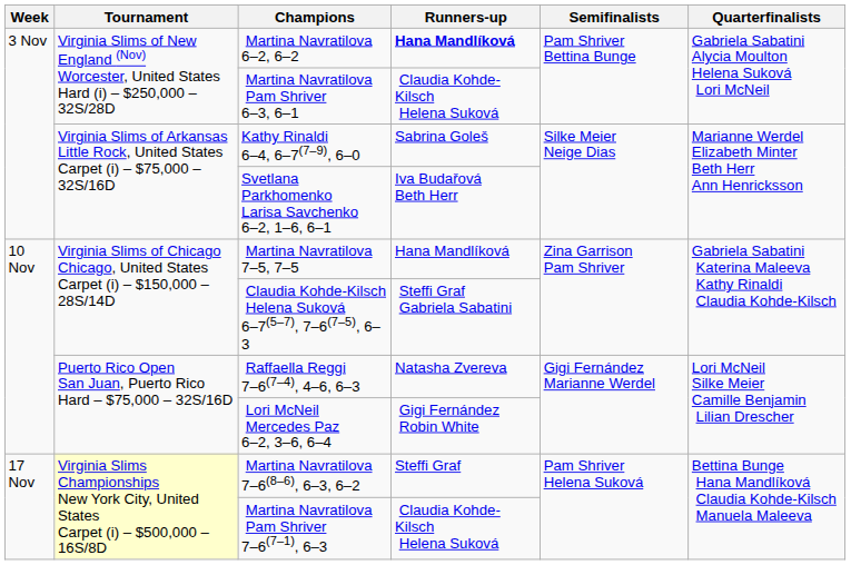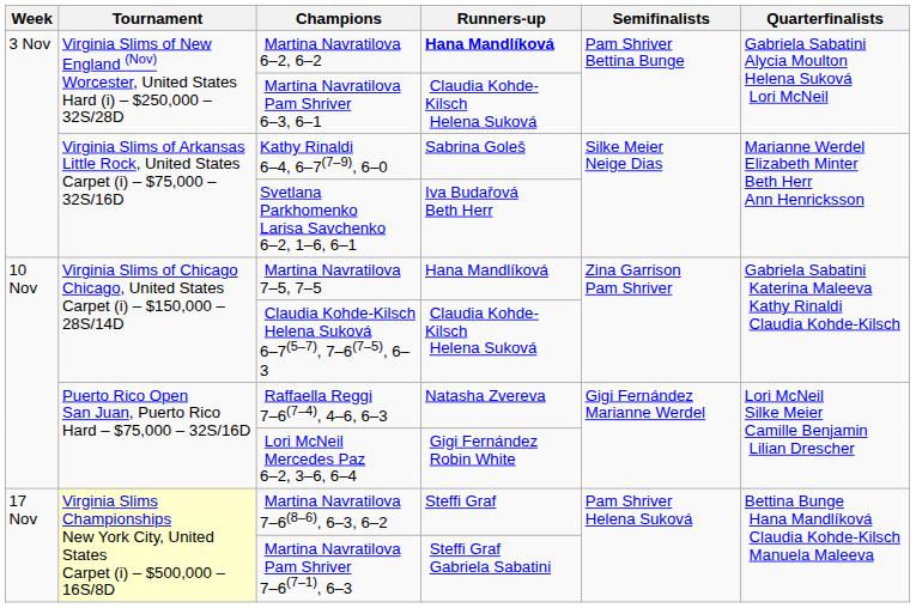Claudia Kohde-Kilsch Helena Suková 6–7(5–7), 7–6(7–5), 6–3 | Runners-up: Steffi Graf Gabriela Sabatini -> Claudia Kohde-Kilsch Helena Suková
Martina Navratilova Pam Shriver 7–6(7–1), 6–3 | Runners-up: Claudia Kohde-Kilsch Helena Suková -> Steffi Graf Gabriela Sabatini
